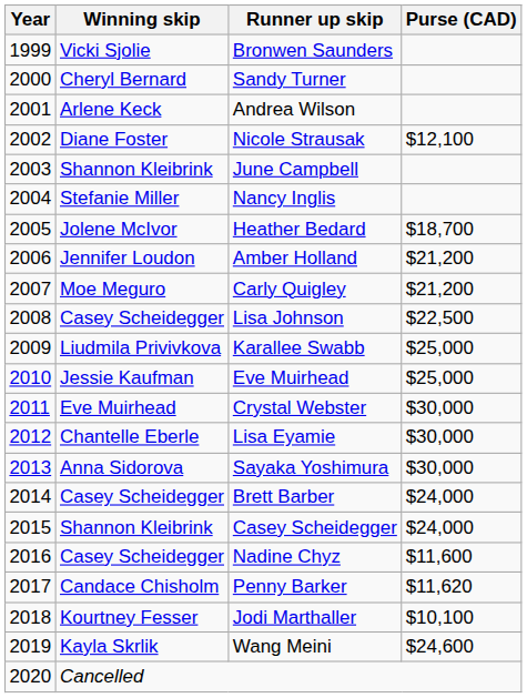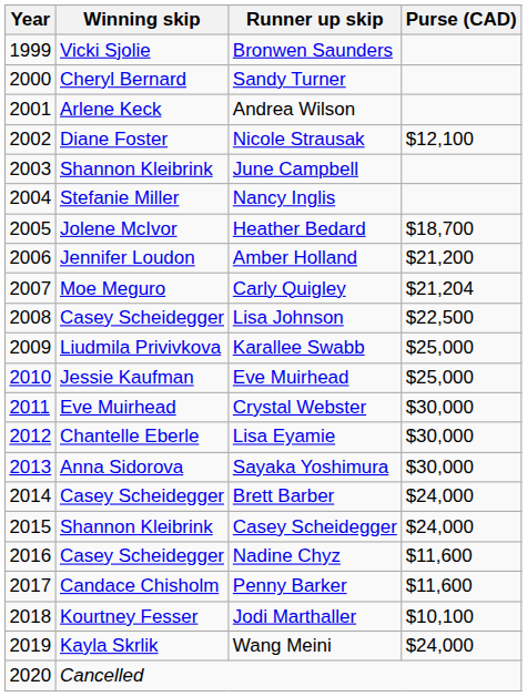Carly Quigley | Purse (CAD): $21,200 -> $21,204
Penny Barker | Purse (CAD): $11,620 -> $11,600
Wang Meini | Purse (CAD): $24,600 -> $24,000
